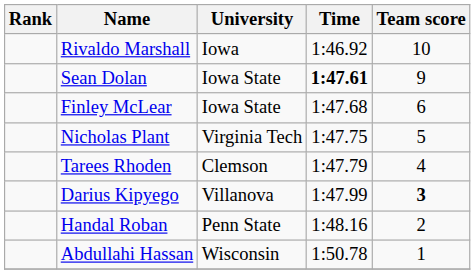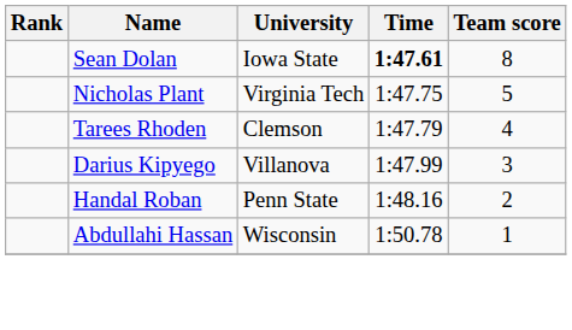- row: Rivaldo Marshall | Iowa | 1:46.92 | 10
Sean Dolan | Team score: 9 -> 8
- row: Finley McLear | Iowa State | 1:47.68 | 6
Darius Kipyego | Team score: bold -> normal
